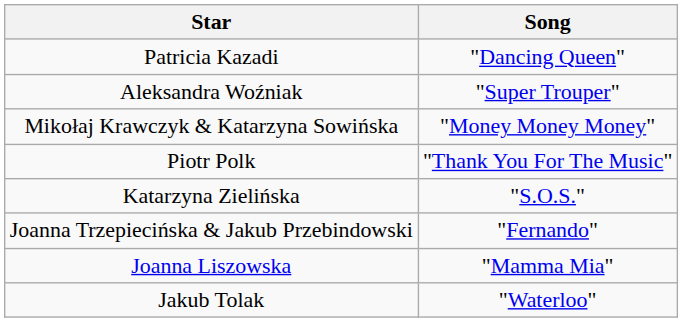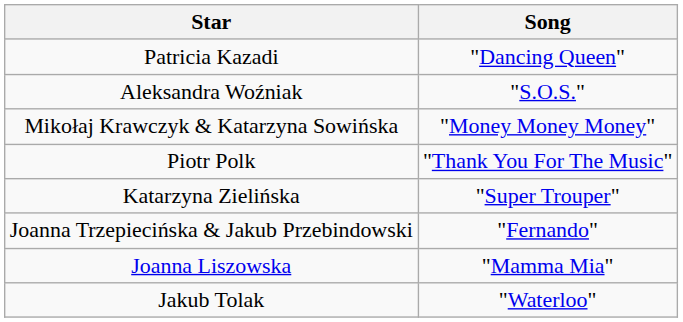Aleksandra Woźniak | Song: "Super Trouper" -> "S.O.S."
Katarzyna Zielińska | Song: "S.O.S." -> "Super Trouper"
